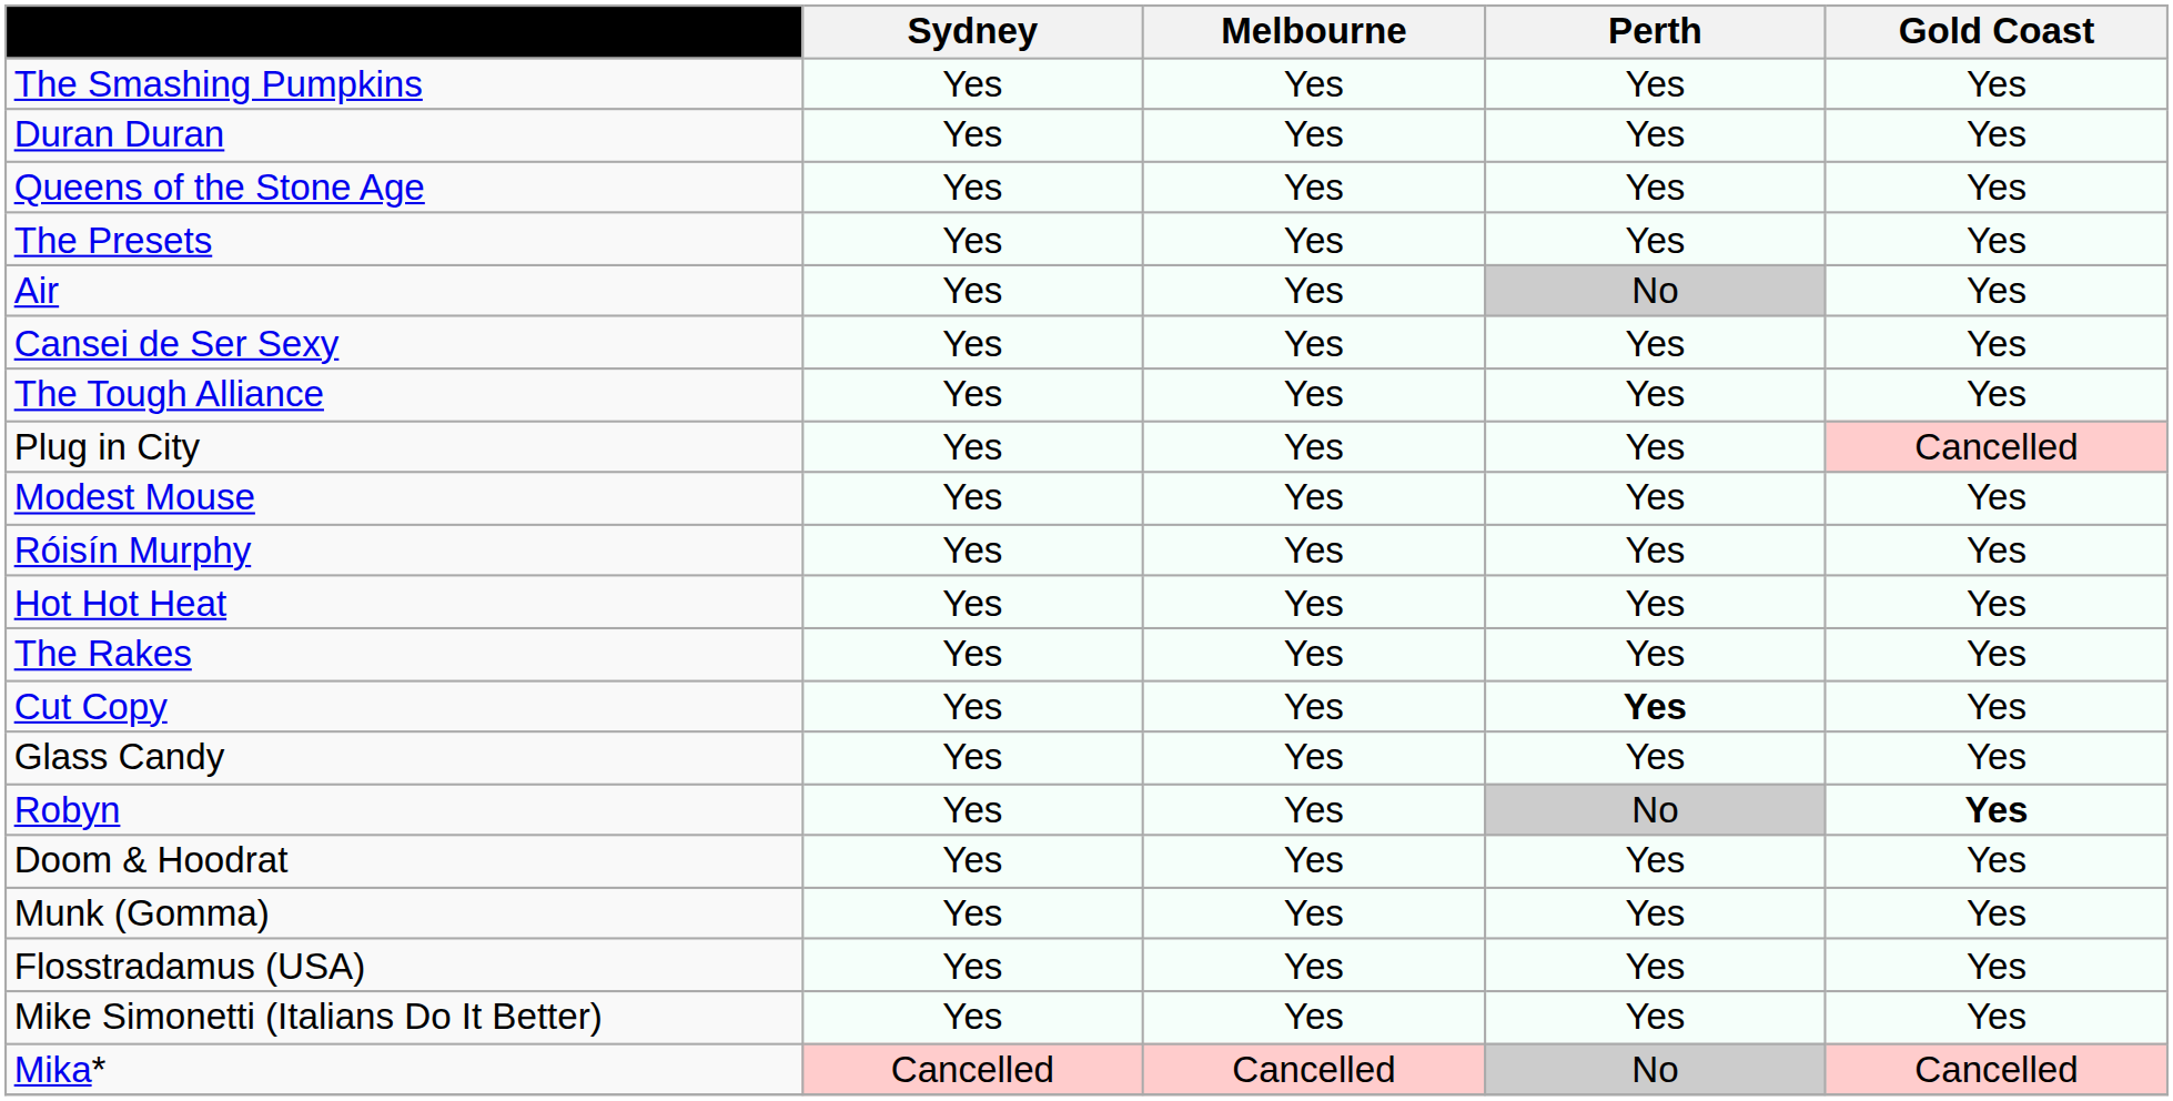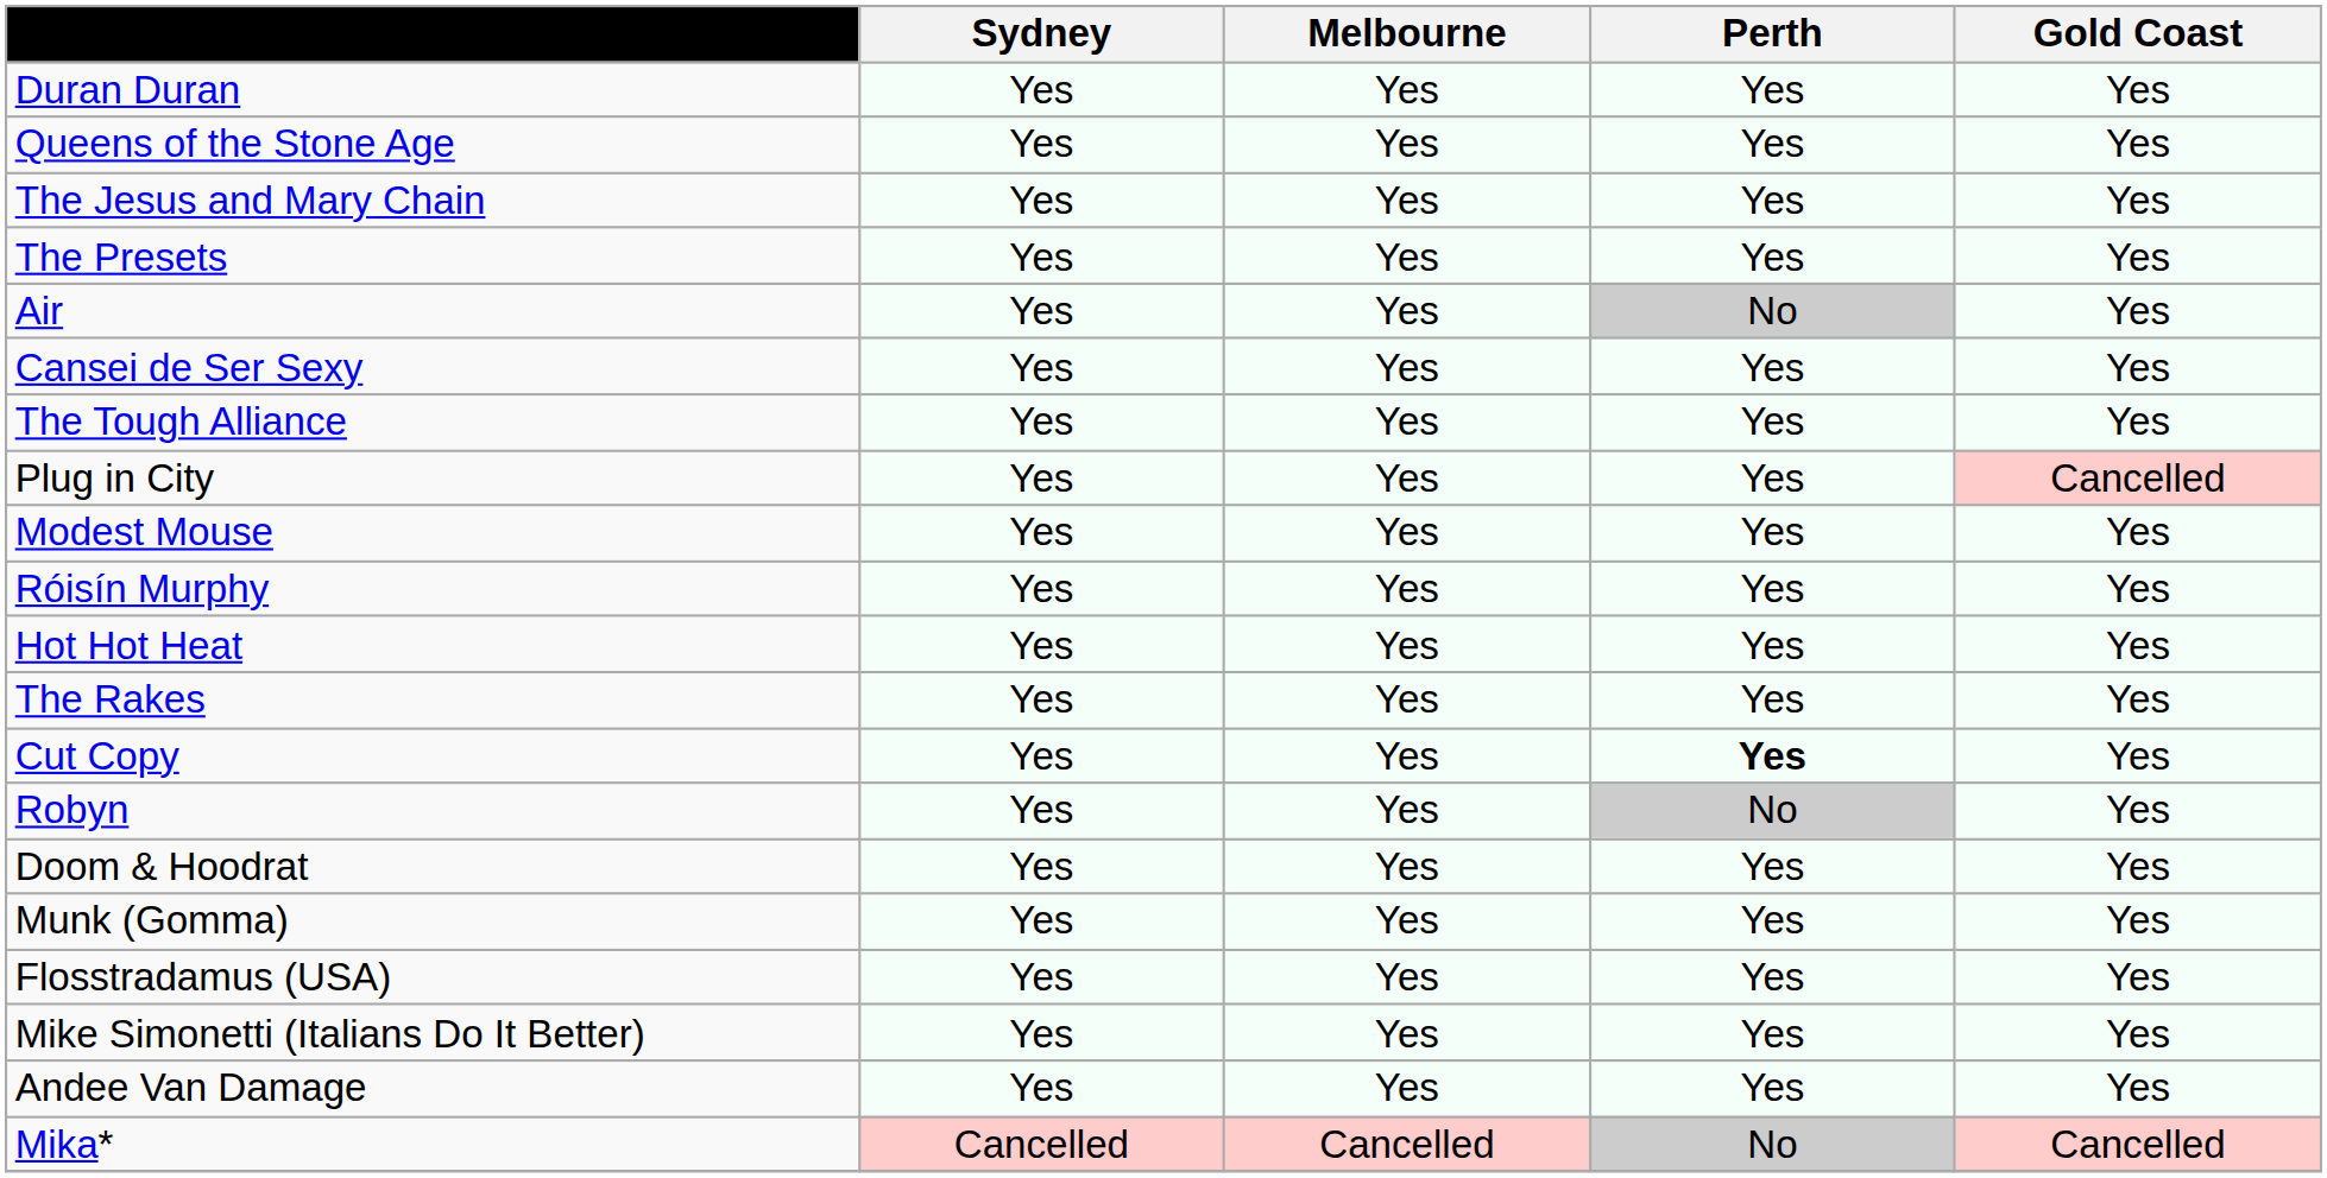- row: The Smashing Pumpkins | Yes | Yes | Yes | Yes
+ row: The Jesus and Mary Chain | Yes | Yes | Yes | Yes
- row: Glass Candy | Yes | Yes | Yes | Yes
Robyn | Gold Coast: bold -> normal
+ row: Andee Van Damage | Yes | Yes | Yes | Yes
